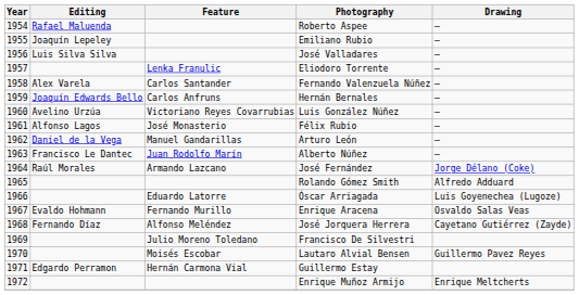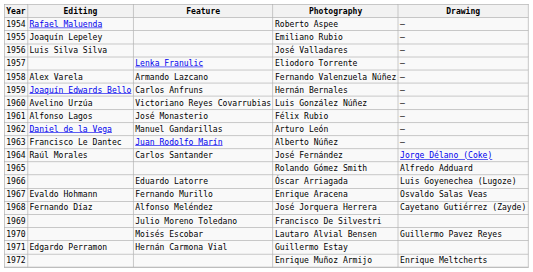Fernando Valenzuela Núñez | Feature: Carlos Santander -> Armando Lazcano
José Fernández | Feature: Armando Lazcano -> Carlos Santander
